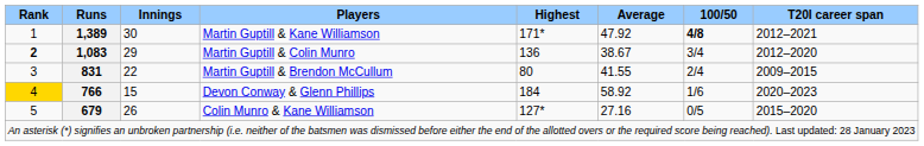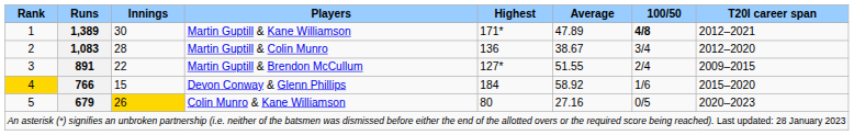Martin Guptill & Kane Williamson | Average: 47.92 -> 47.89
Martin Guptill & Colin Munro | Rank: bold -> normal
Martin Guptill & Colin Munro | Innings: 29 -> 28
Martin Guptill & Brendon McCullum | Runs: 831 -> 891
Martin Guptill & Brendon McCullum | Highest: 80 -> 127*
Martin Guptill & Brendon McCullum | Average: 41.55 -> 51.55
Devon Conway & Glenn Phillips | T20I career span: 2020–2023 -> 2015–2020
Colin Munro & Kane Williamson | Innings: no background -> gold background
Colin Munro & Kane Williamson | Highest: 127* -> 80
Colin Munro & Kane Williamson | T20I career span: 2015–2020 -> 2020–2023
